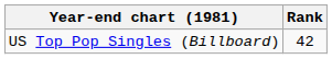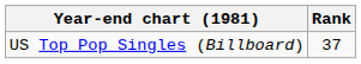US Top Pop Singles (Billboard) | Rank: 42 -> 37
